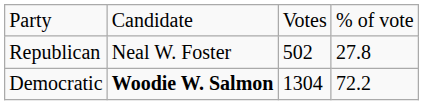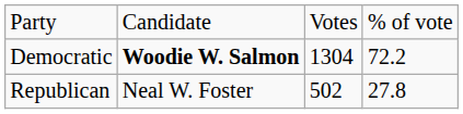rows swapped: Democratic <-> Republican
